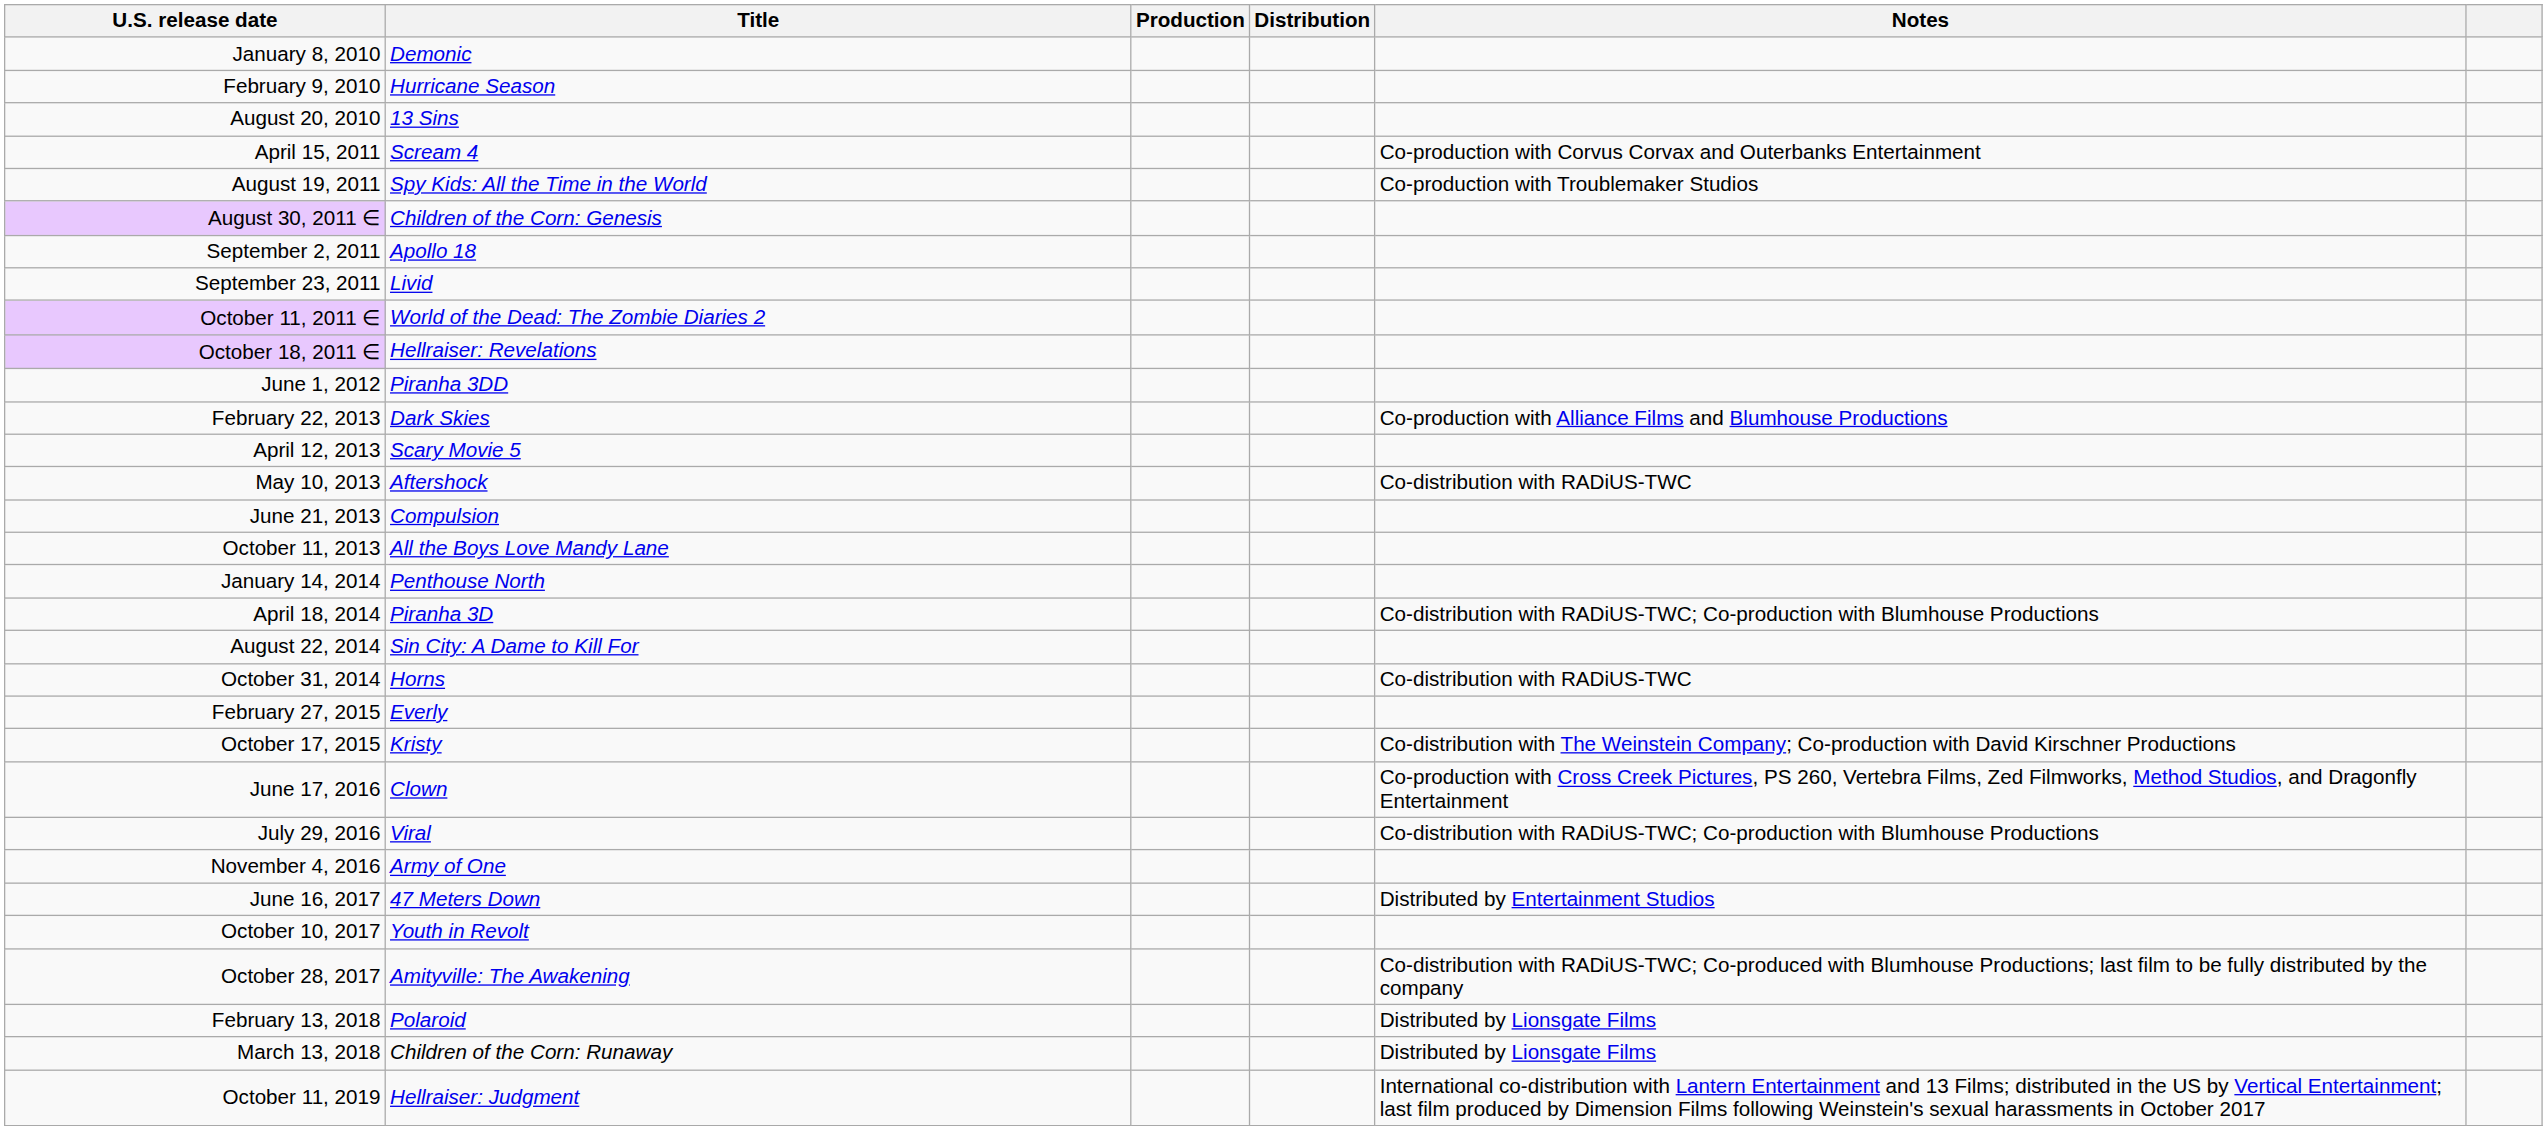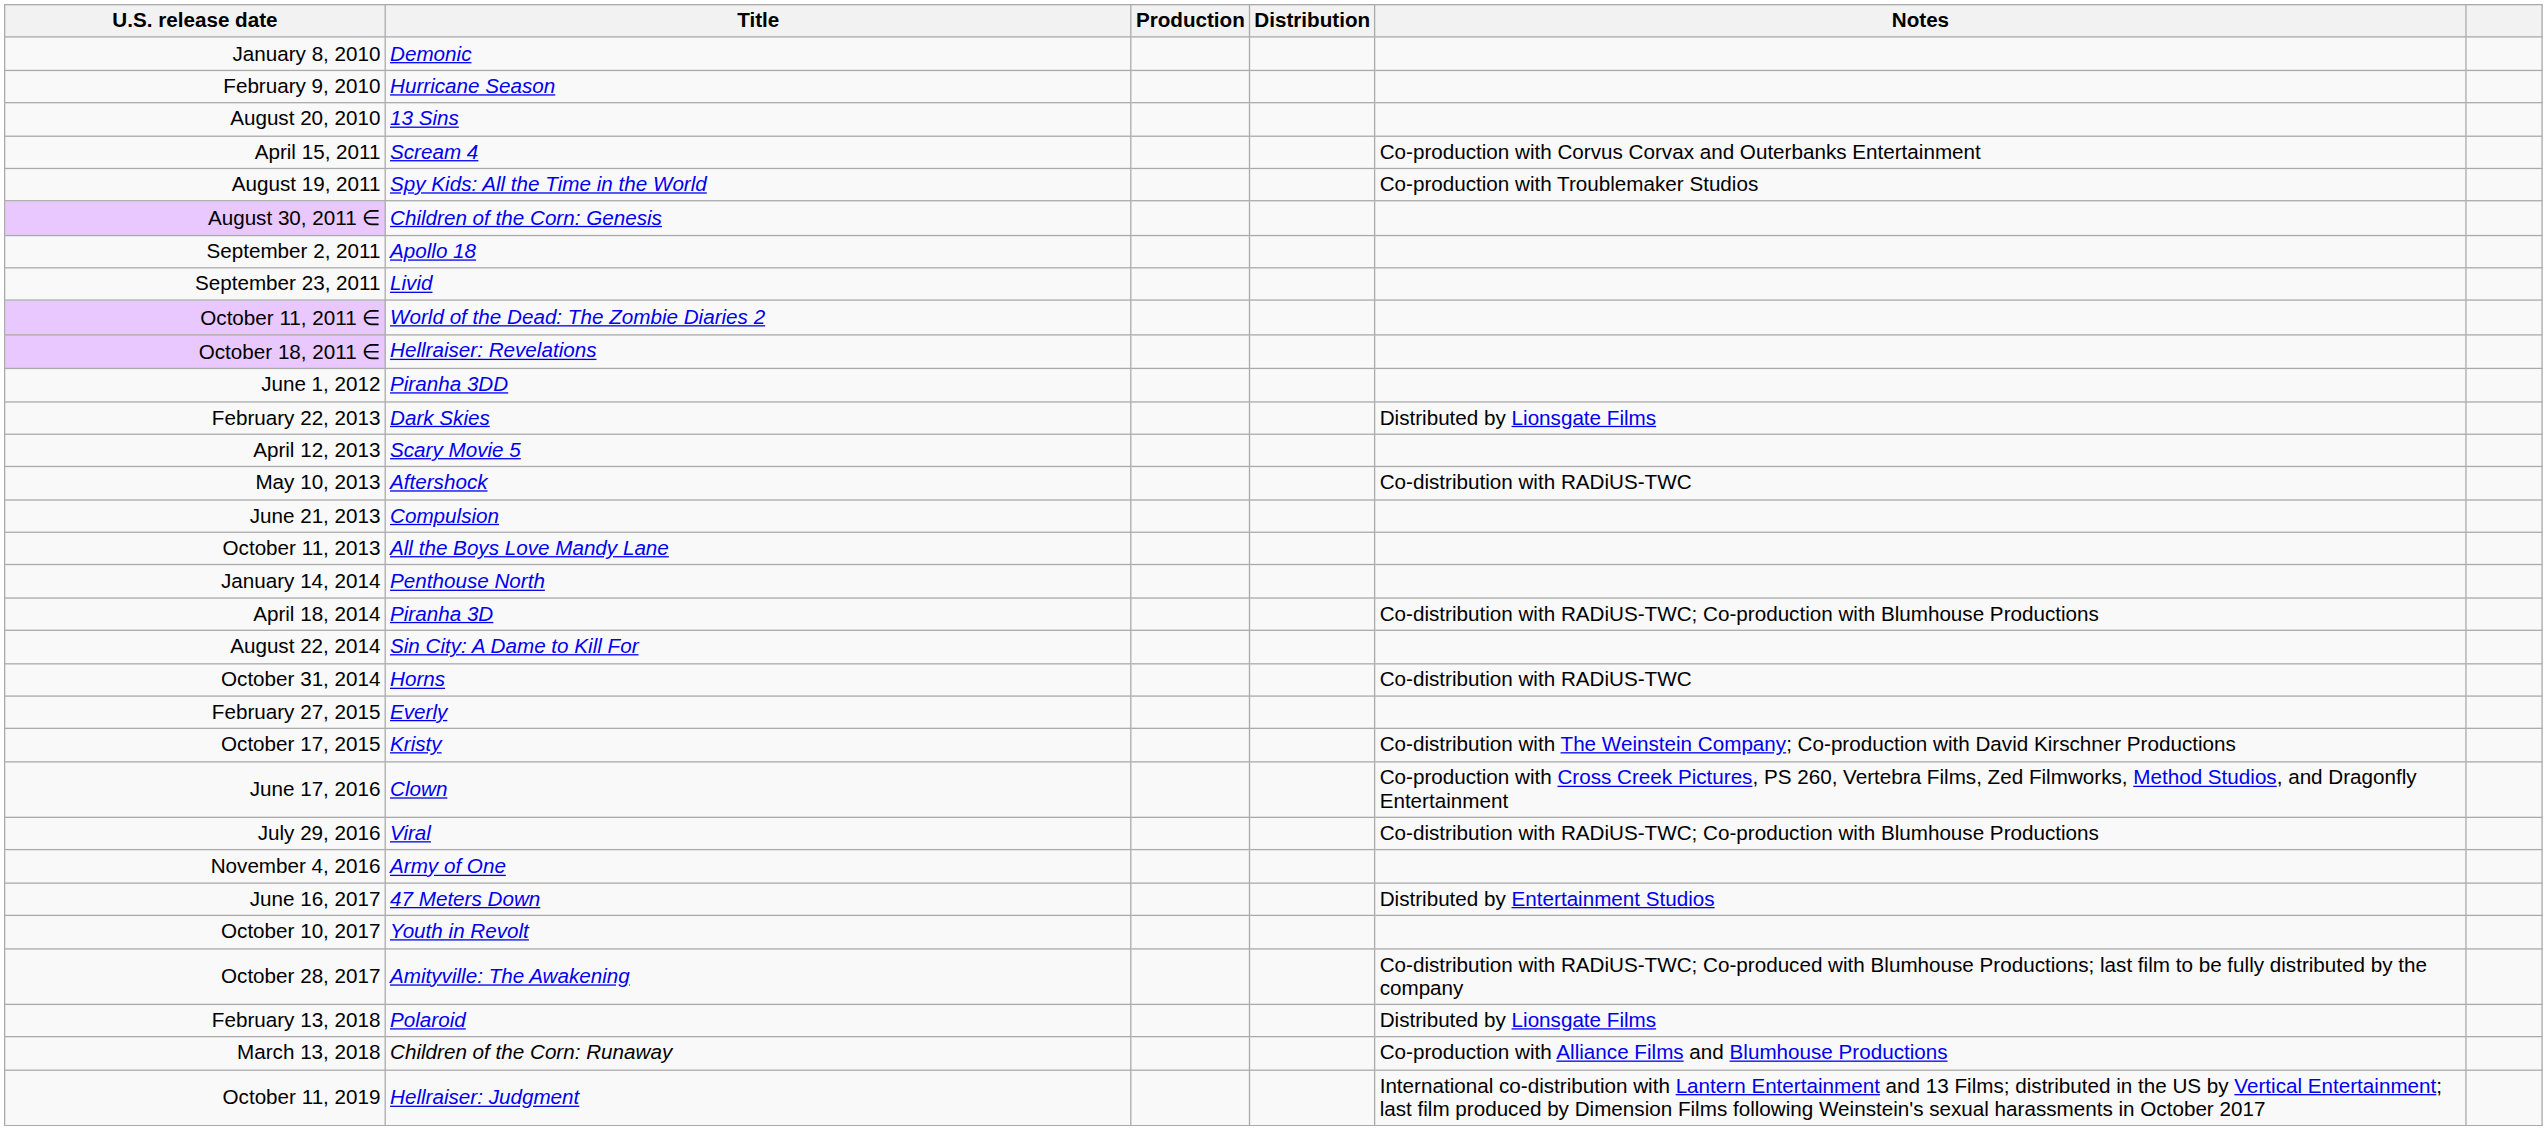February 22, 2013 | Notes: Co-production with Alliance Films and Blumhouse Productions -> Distributed by Lionsgate Films
March 13, 2018 | Notes: Distributed by Lionsgate Films -> Co-production with Alliance Films and Blumhouse Productions
